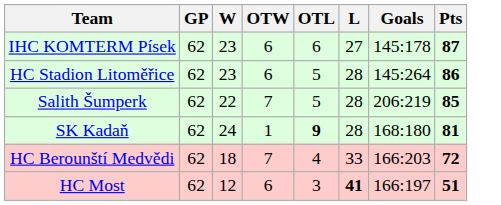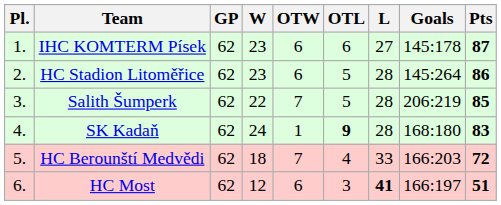+ column: Pl. | 1. | 2. | 3. | 4. | 5. | 6.
SK Kadaň | Pts: 81 -> 83
